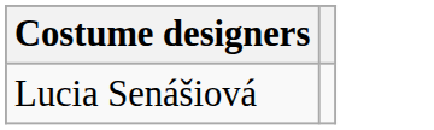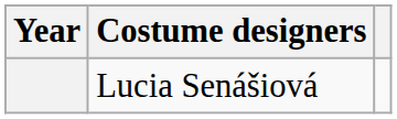+ column: Year
